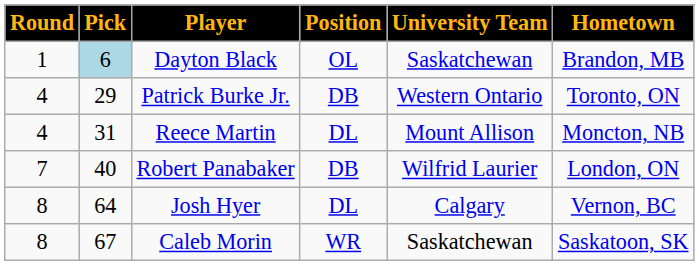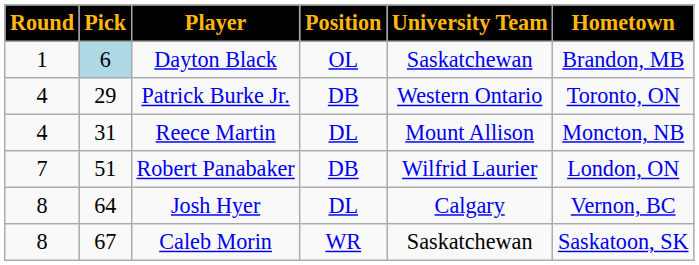Robert Panabaker | Pick: 40 -> 51
